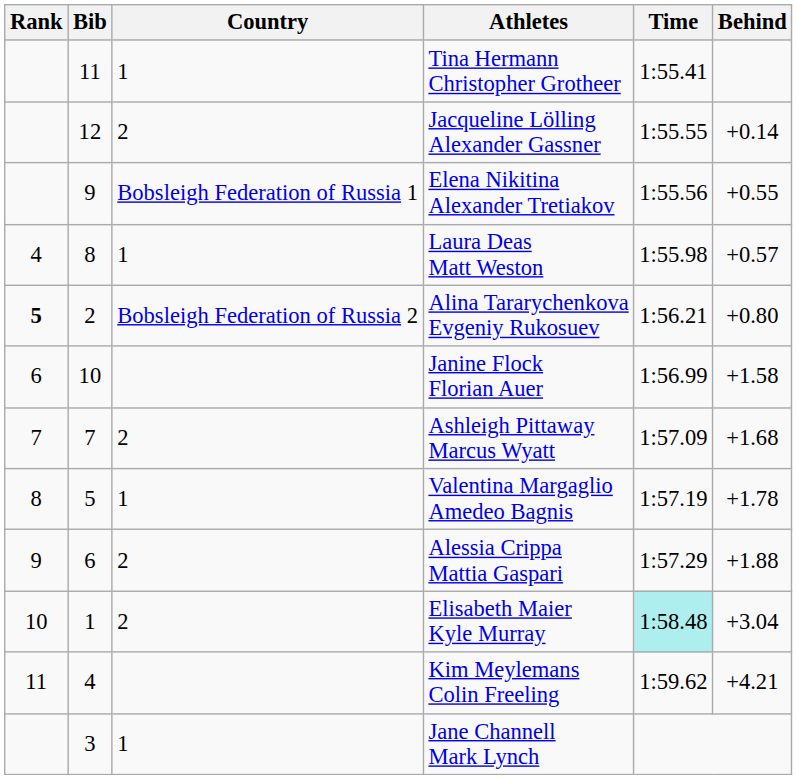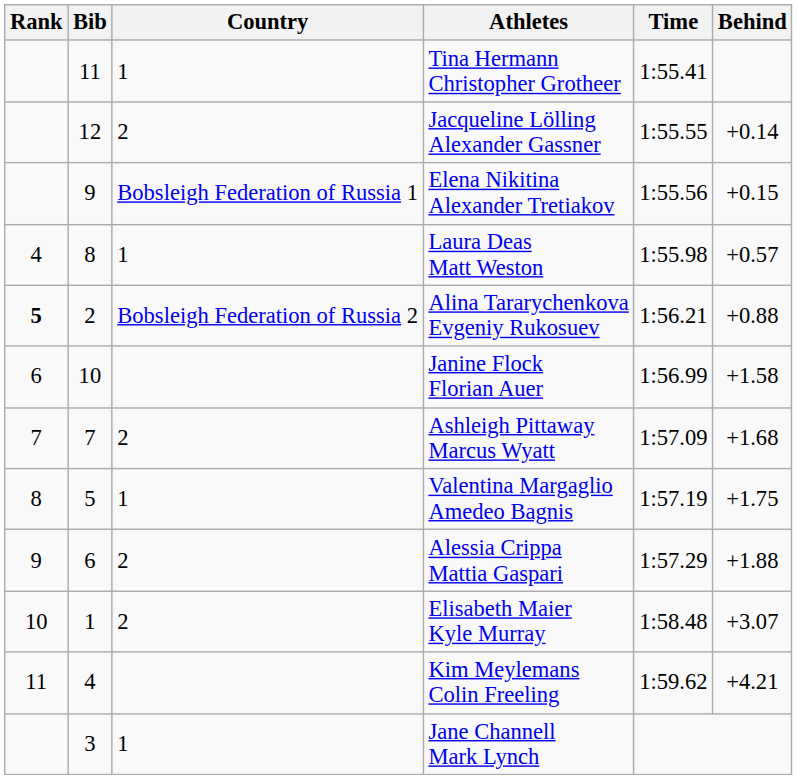Elena Nikitina Alexander Tretiakov | Behind: +0.55 -> +0.15
Alina Tararychenkova Evgeniy Rukosuev | Behind: +0.80 -> +0.88
Valentina Margaglio Amedeo Bagnis | Behind: +1.78 -> +1.75
Elisabeth Maier Kyle Murray | Time: paleturquoise background -> no background
Elisabeth Maier Kyle Murray | Behind: +3.04 -> +3.07
